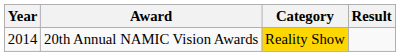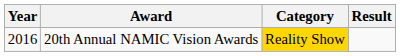20th Annual NAMIC Vision Awards | Year: 2014 -> 2016
